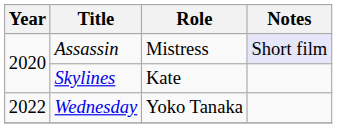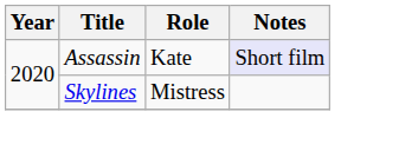Assassin | Role: Mistress -> Kate
Skylines | Role: Kate -> Mistress
- row: 2022 | Wednesday | Yoko Tanaka
